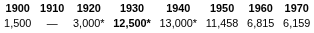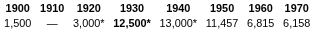1,500 | 1950: 11,458 -> 11,457
1,500 | 1970: 6,159 -> 6,158
